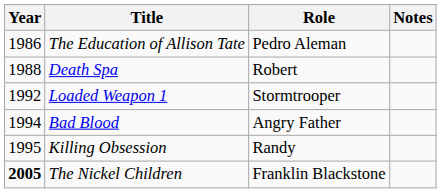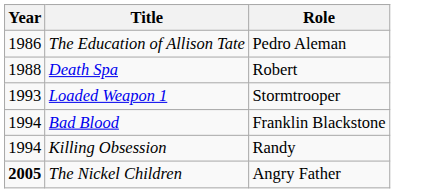- column: Notes
Loaded Weapon 1 | Year: 1992 -> 1993
Bad Blood | Role: Angry Father -> Franklin Blackstone
Killing Obsession | Year: 1995 -> 1994
The Nickel Children | Role: Franklin Blackstone -> Angry Father
